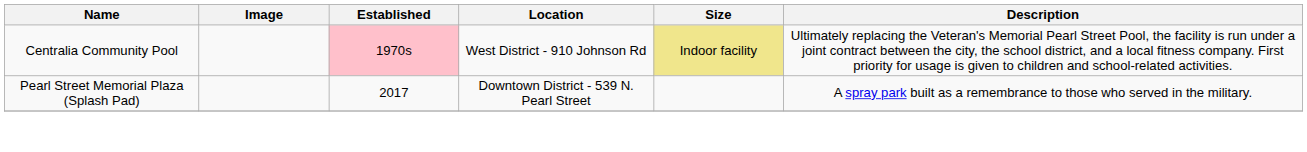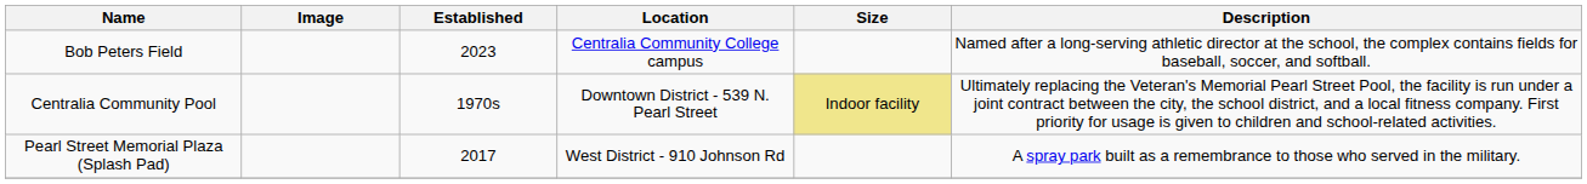+ row: Bob Peters Field | 2023 | Centralia Community College campus | Named after a long-serving athletic director at the school, the complex contains fields for baseball, soccer, and softball.
Centralia Community Pool | Established: pink background -> no background
Centralia Community Pool | Location: West District - 910 Johnson Rd -> Downtown District - 539 N. Pearl Street
Pearl Street Memorial Plaza (Splash Pad) | Location: Downtown District - 539 N. Pearl Street -> West District - 910 Johnson Rd
